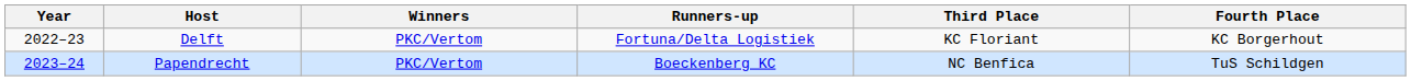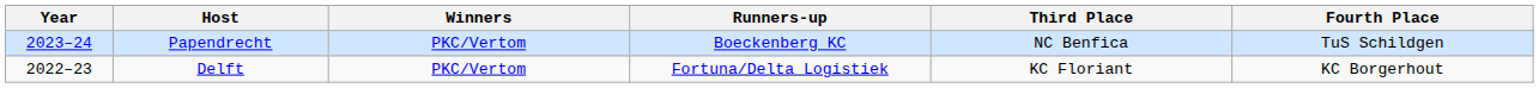rows swapped: Delft <-> Papendrecht
